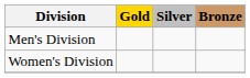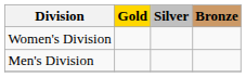rows swapped: Men's Division <-> Women's Division
